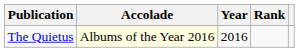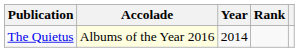The Quietus | Year: 2016 -> 2014
